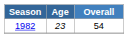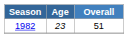1982 | Overall: 54 -> 51
